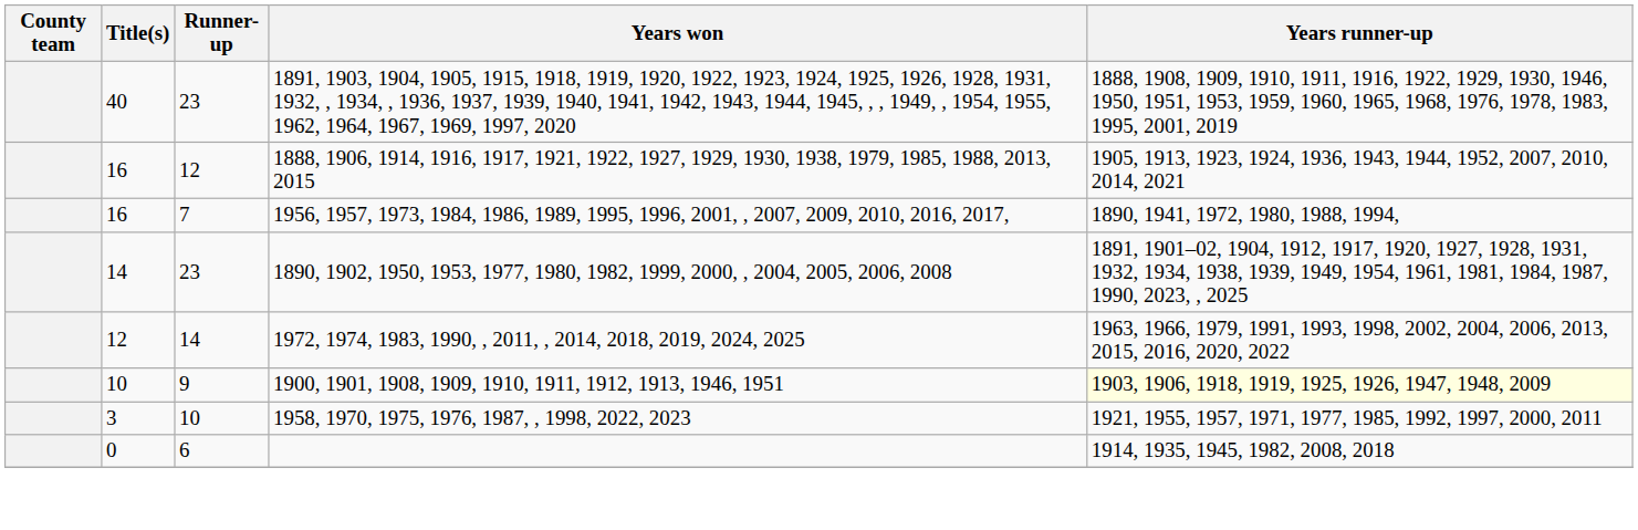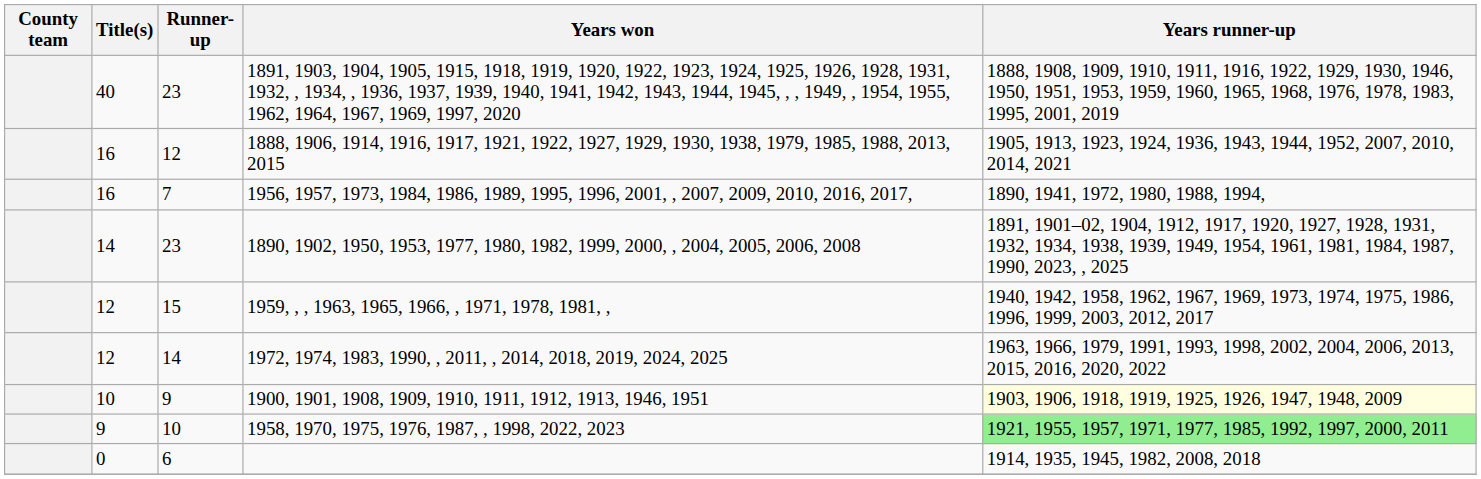+ row: 12 | 15 | 1959, , , 1963, 1965, 1966, , 1971, 1978, 1981, , | 1940, 1942, 1958, 1962, 1967, 1969, 1973, 1974, 1975, 1986, 1996, 1999, 2003, 2012, 2017
1958, 1970, 1975, 1976, 1987, , 1998, 2022, 2023 | Title(s): 3 -> 9
1958, 1970, 1975, 1976, 1987, , 1998, 2022, 2023 | Years runner-up: no background -> lightgreen background
